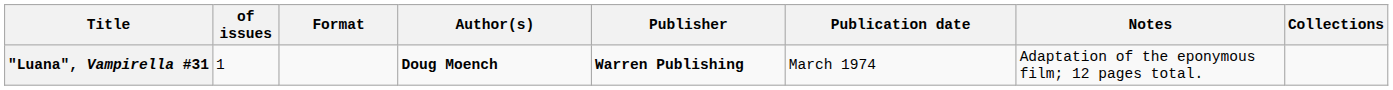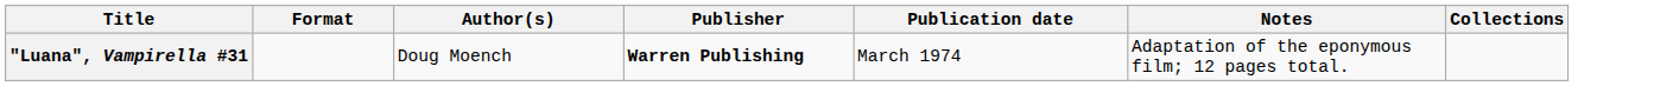- column: of issues | 1
"Luana", Vampirella #31 | Author(s): bold -> normal
